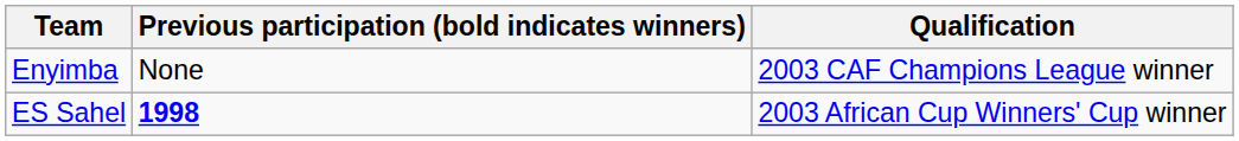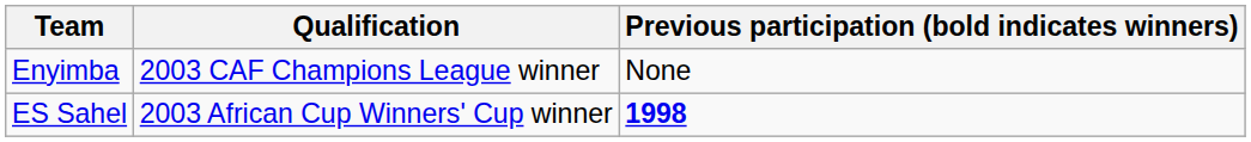columns swapped: Qualification <-> Previous participation (bold indicates winners)
